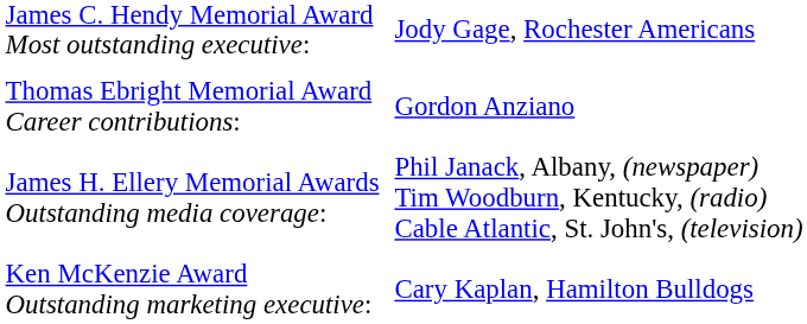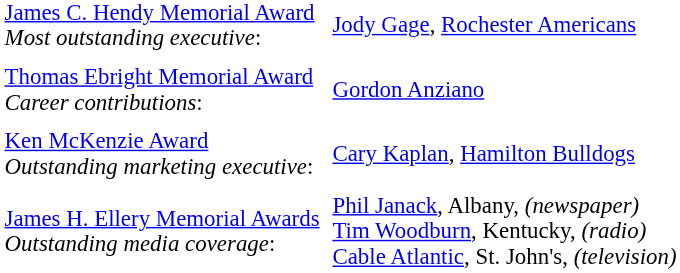rows swapped: James H. Ellery Memorial Awards Outstanding media coverage: <-> Ken McKenzie Award Outstanding marketing executive:
